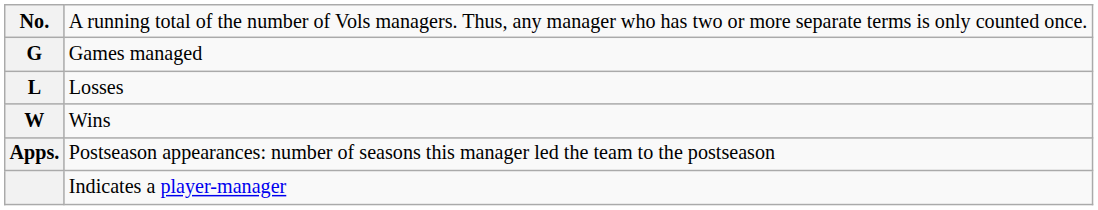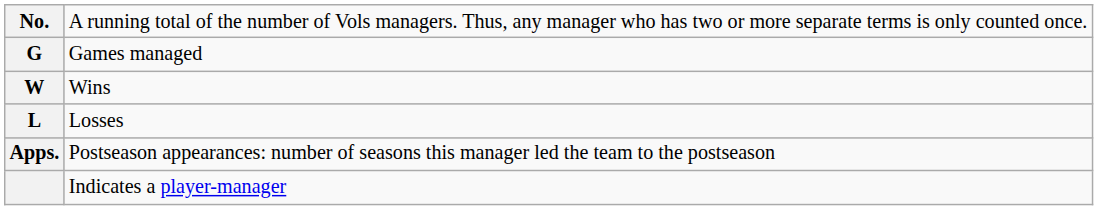rows swapped: W <-> L
